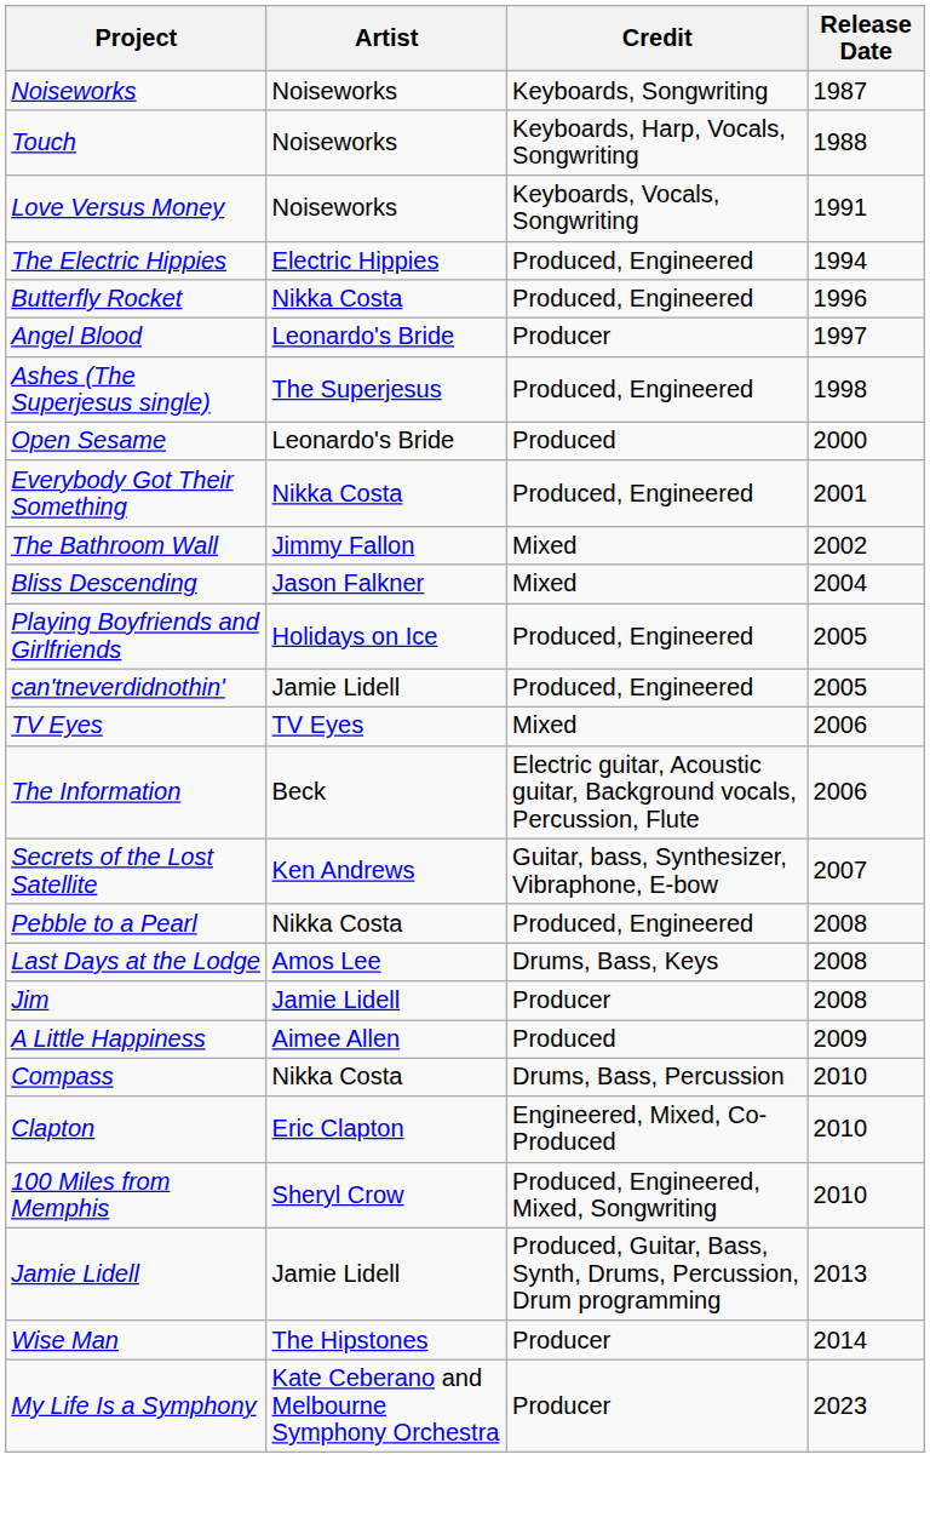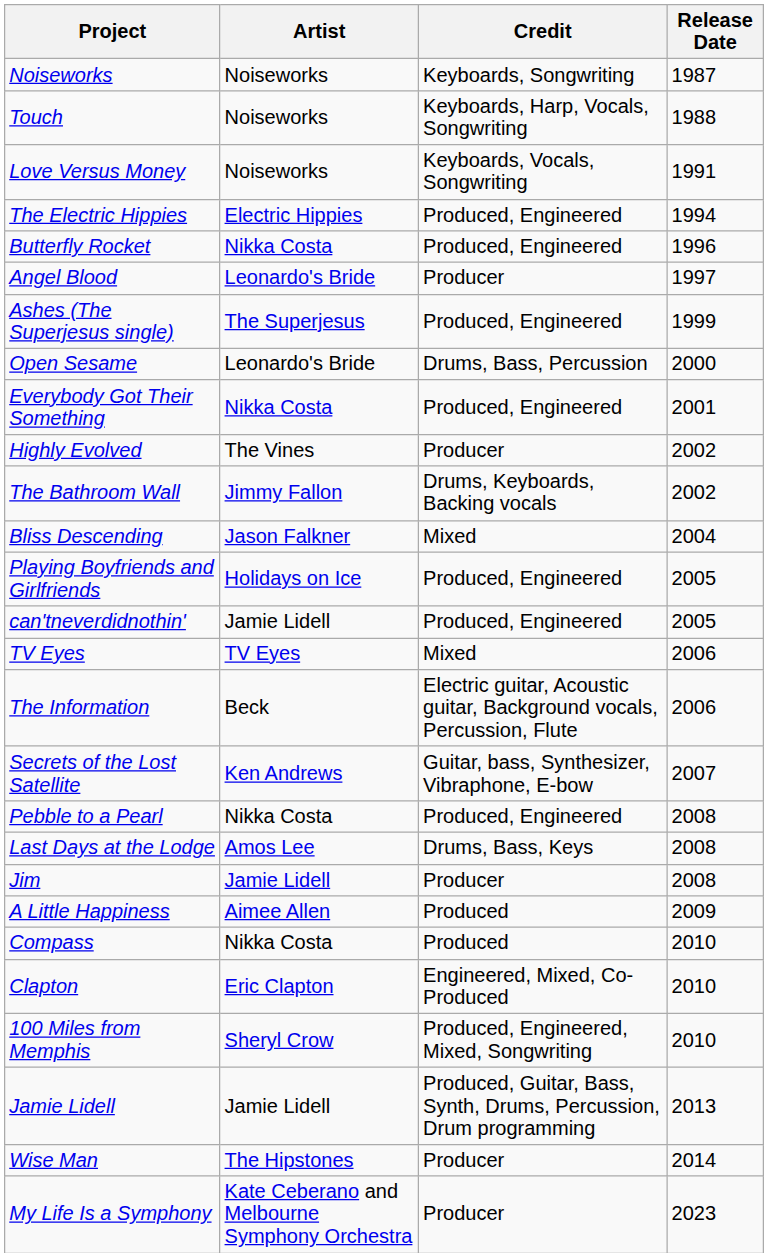Ashes (The Superjesus single) | Release Date: 1998 -> 1999
Open Sesame | Credit: Produced -> Drums, Bass, Percussion
+ row: Highly Evolved | The Vines | Producer | 2002
The Bathroom Wall | Credit: Mixed -> Drums, Keyboards, Backing vocals
Compass | Credit: Drums, Bass, Percussion -> Produced
